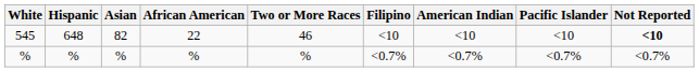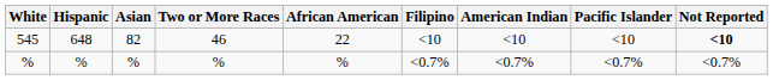columns swapped: African American <-> Two or More Races
